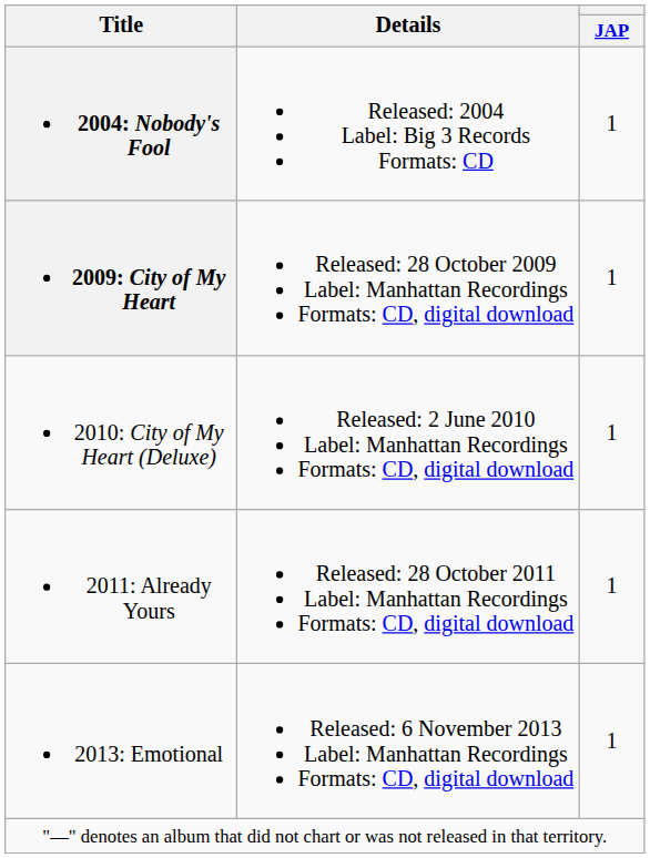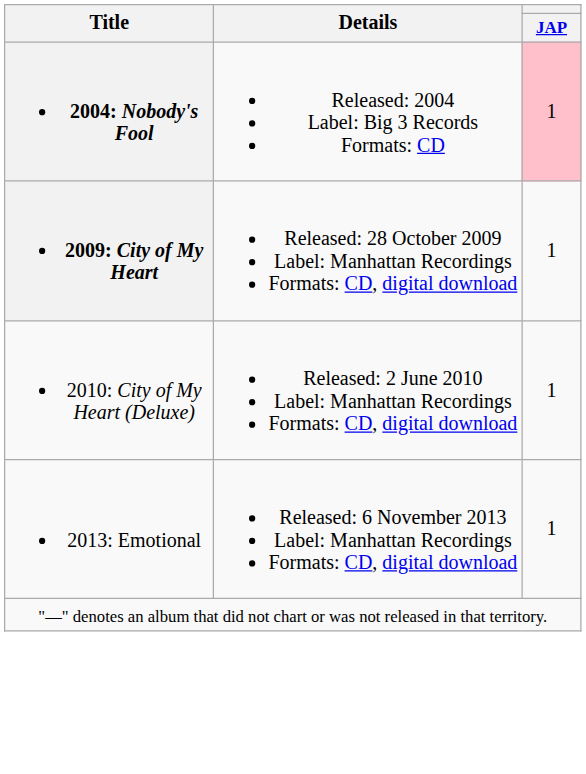2004: Nobody's Fool | JAP: no background -> pink background
- row: 2011: Already Yours | Released: 28 October 2011 Label: Manhattan Recordings Formats: CD, digital download | 1
